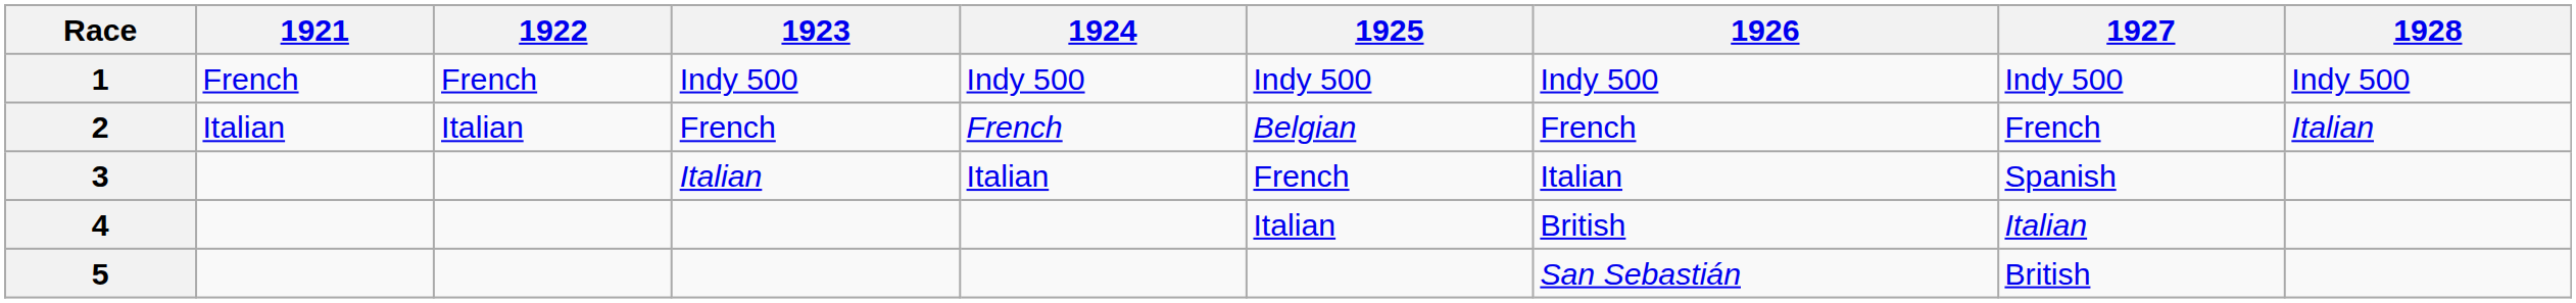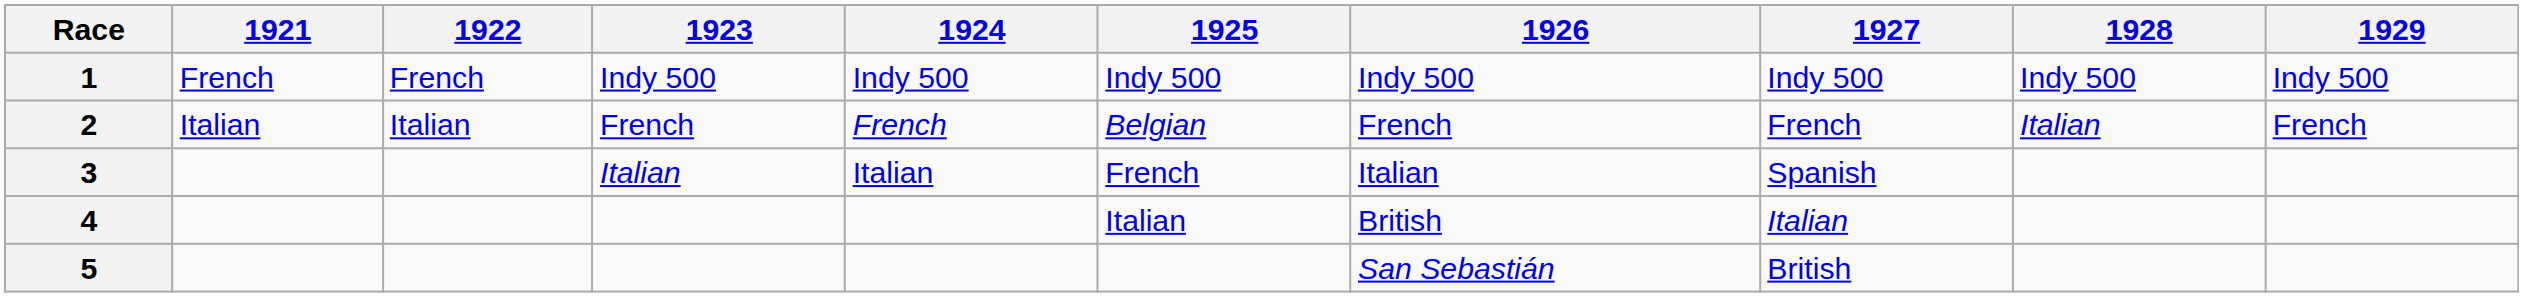+ column: 1929 | Indy 500 | French
